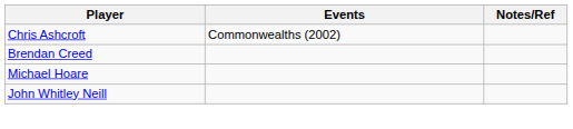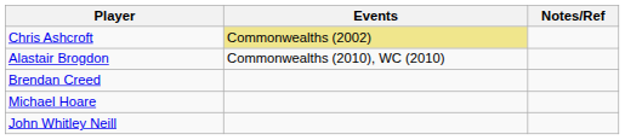Chris Ashcroft | Events: no background -> khaki background
+ row: Alastair Brogdon | Commonwealths (2010), WC (2010)
